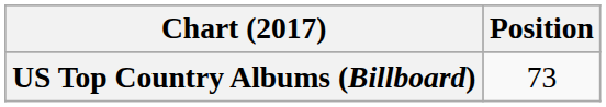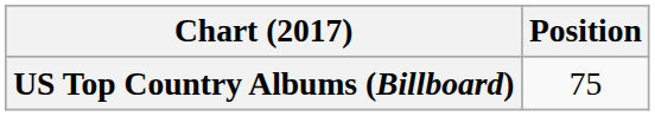US Top Country Albums (Billboard) | Position: 73 -> 75
